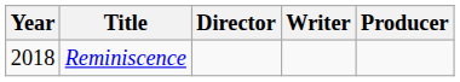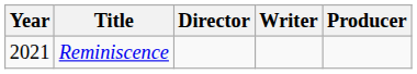Reminiscence | Year: 2018 -> 2021
